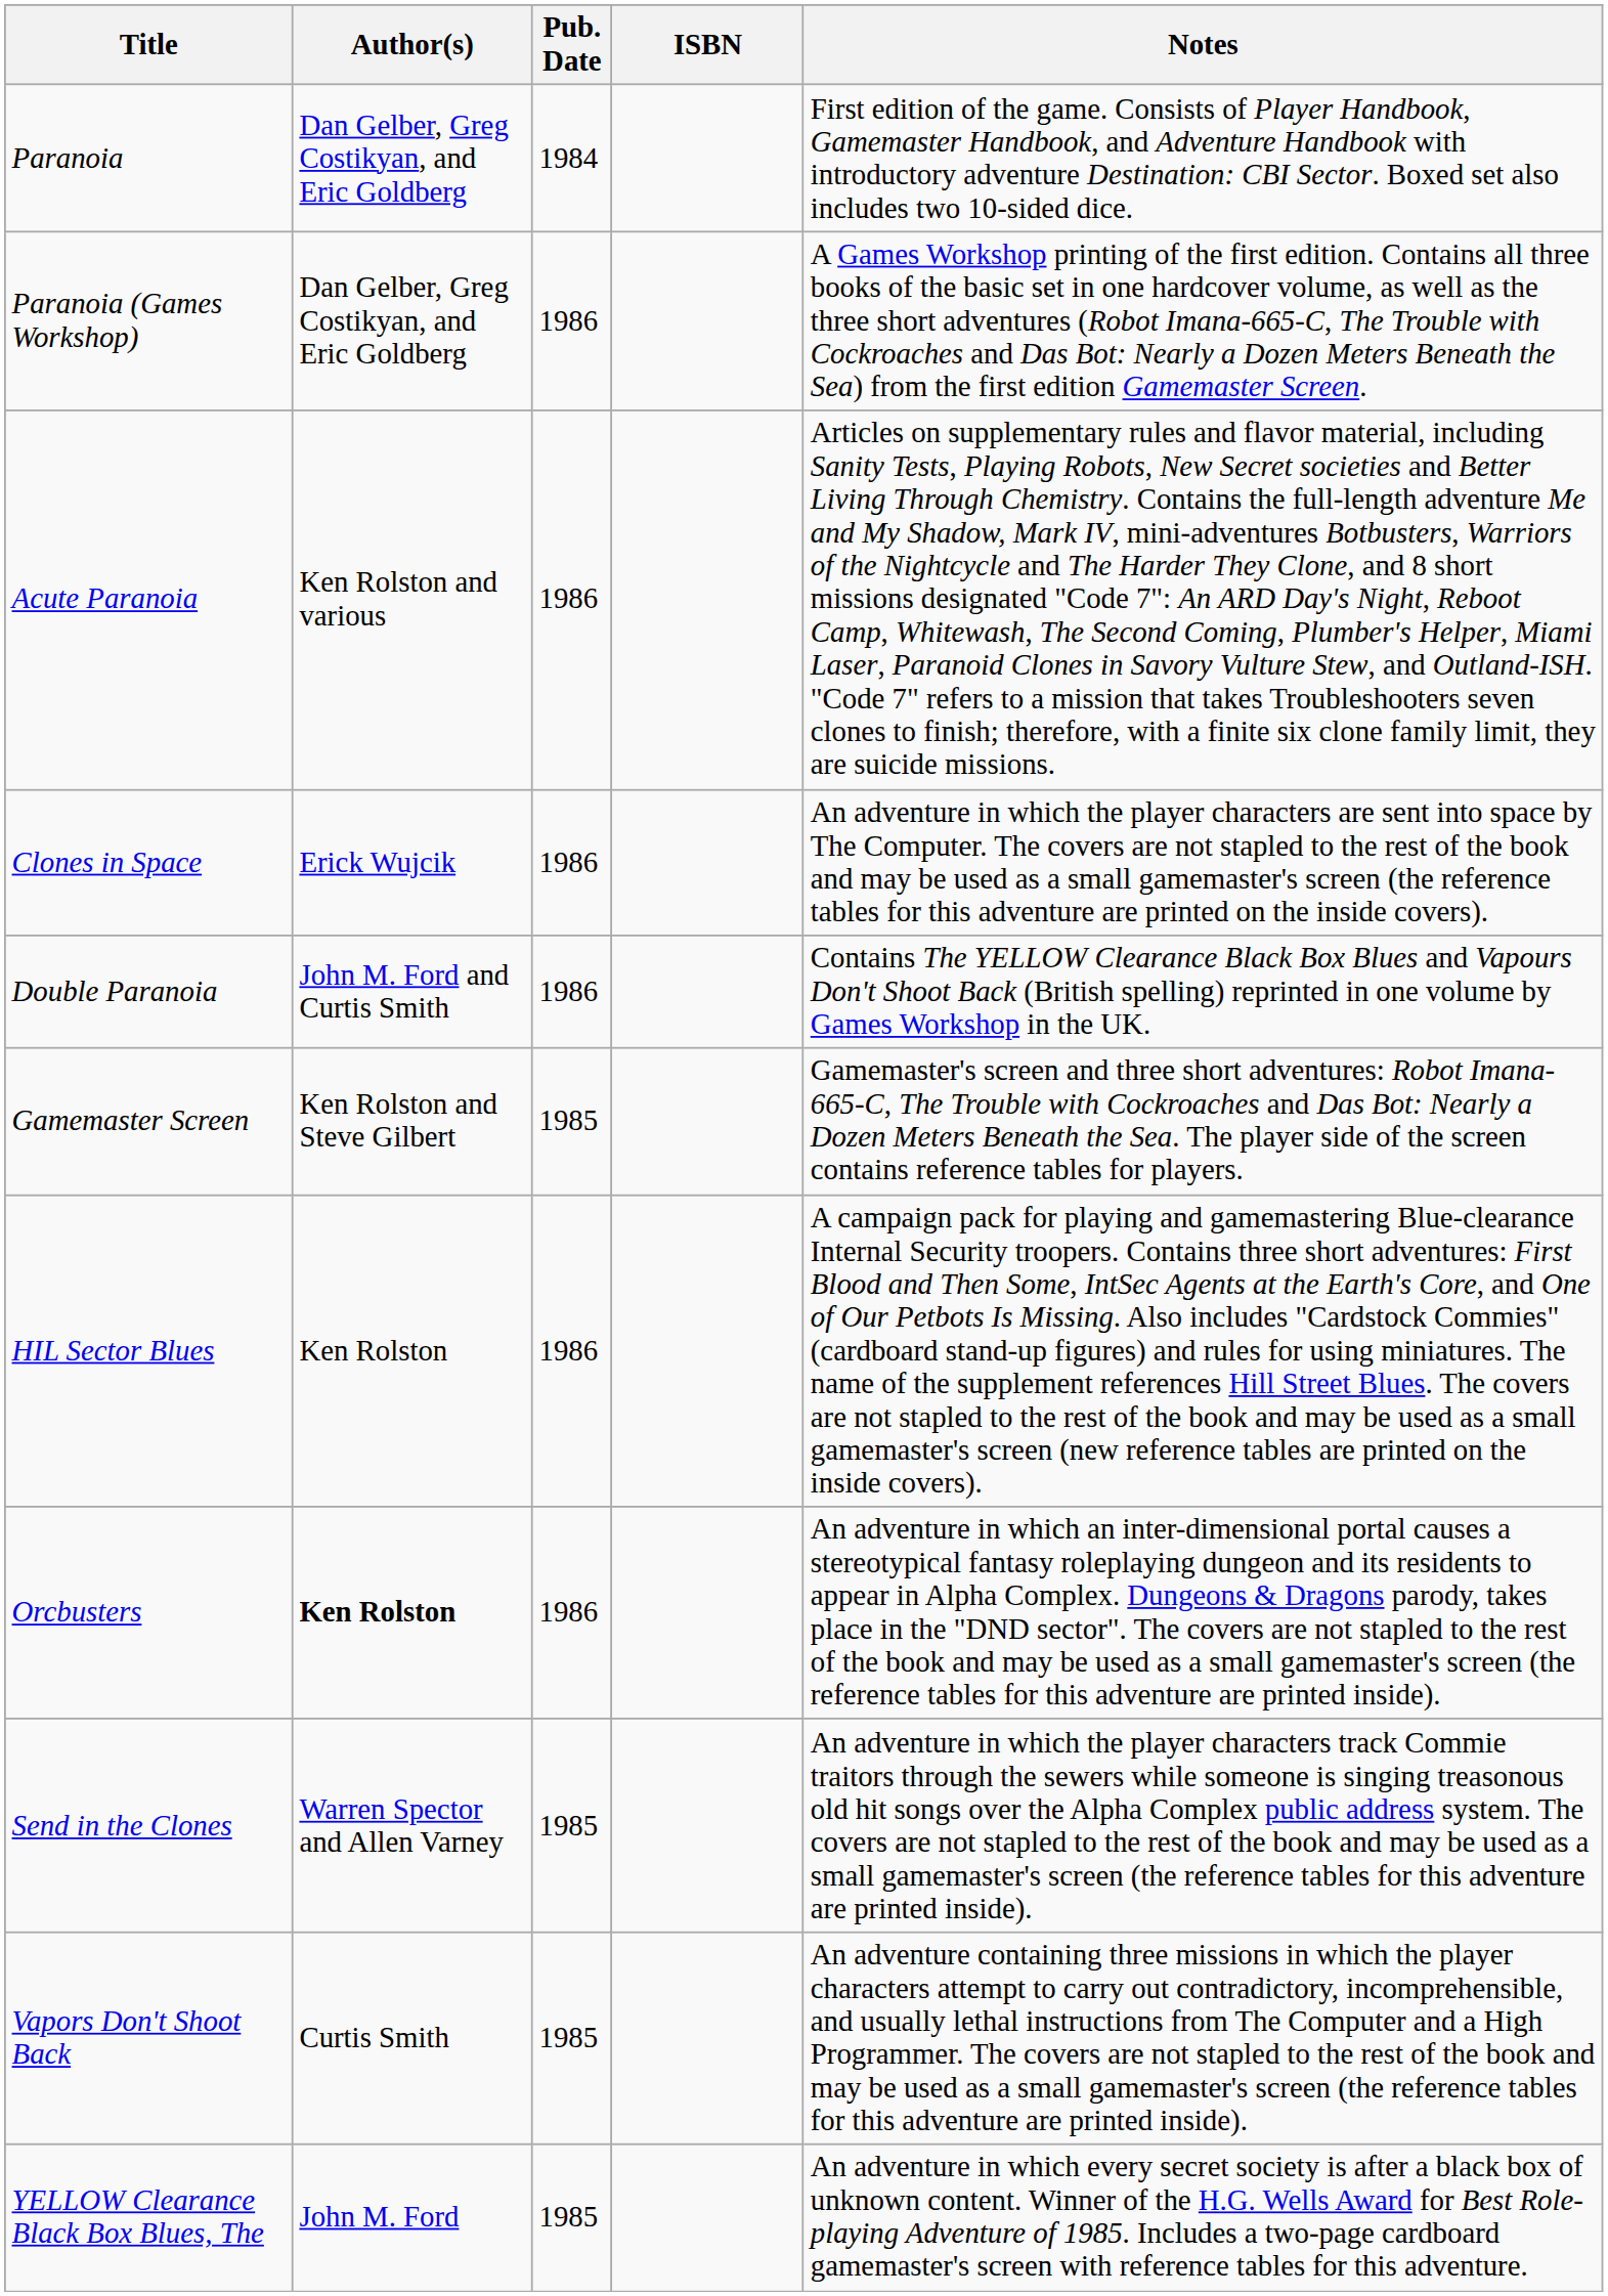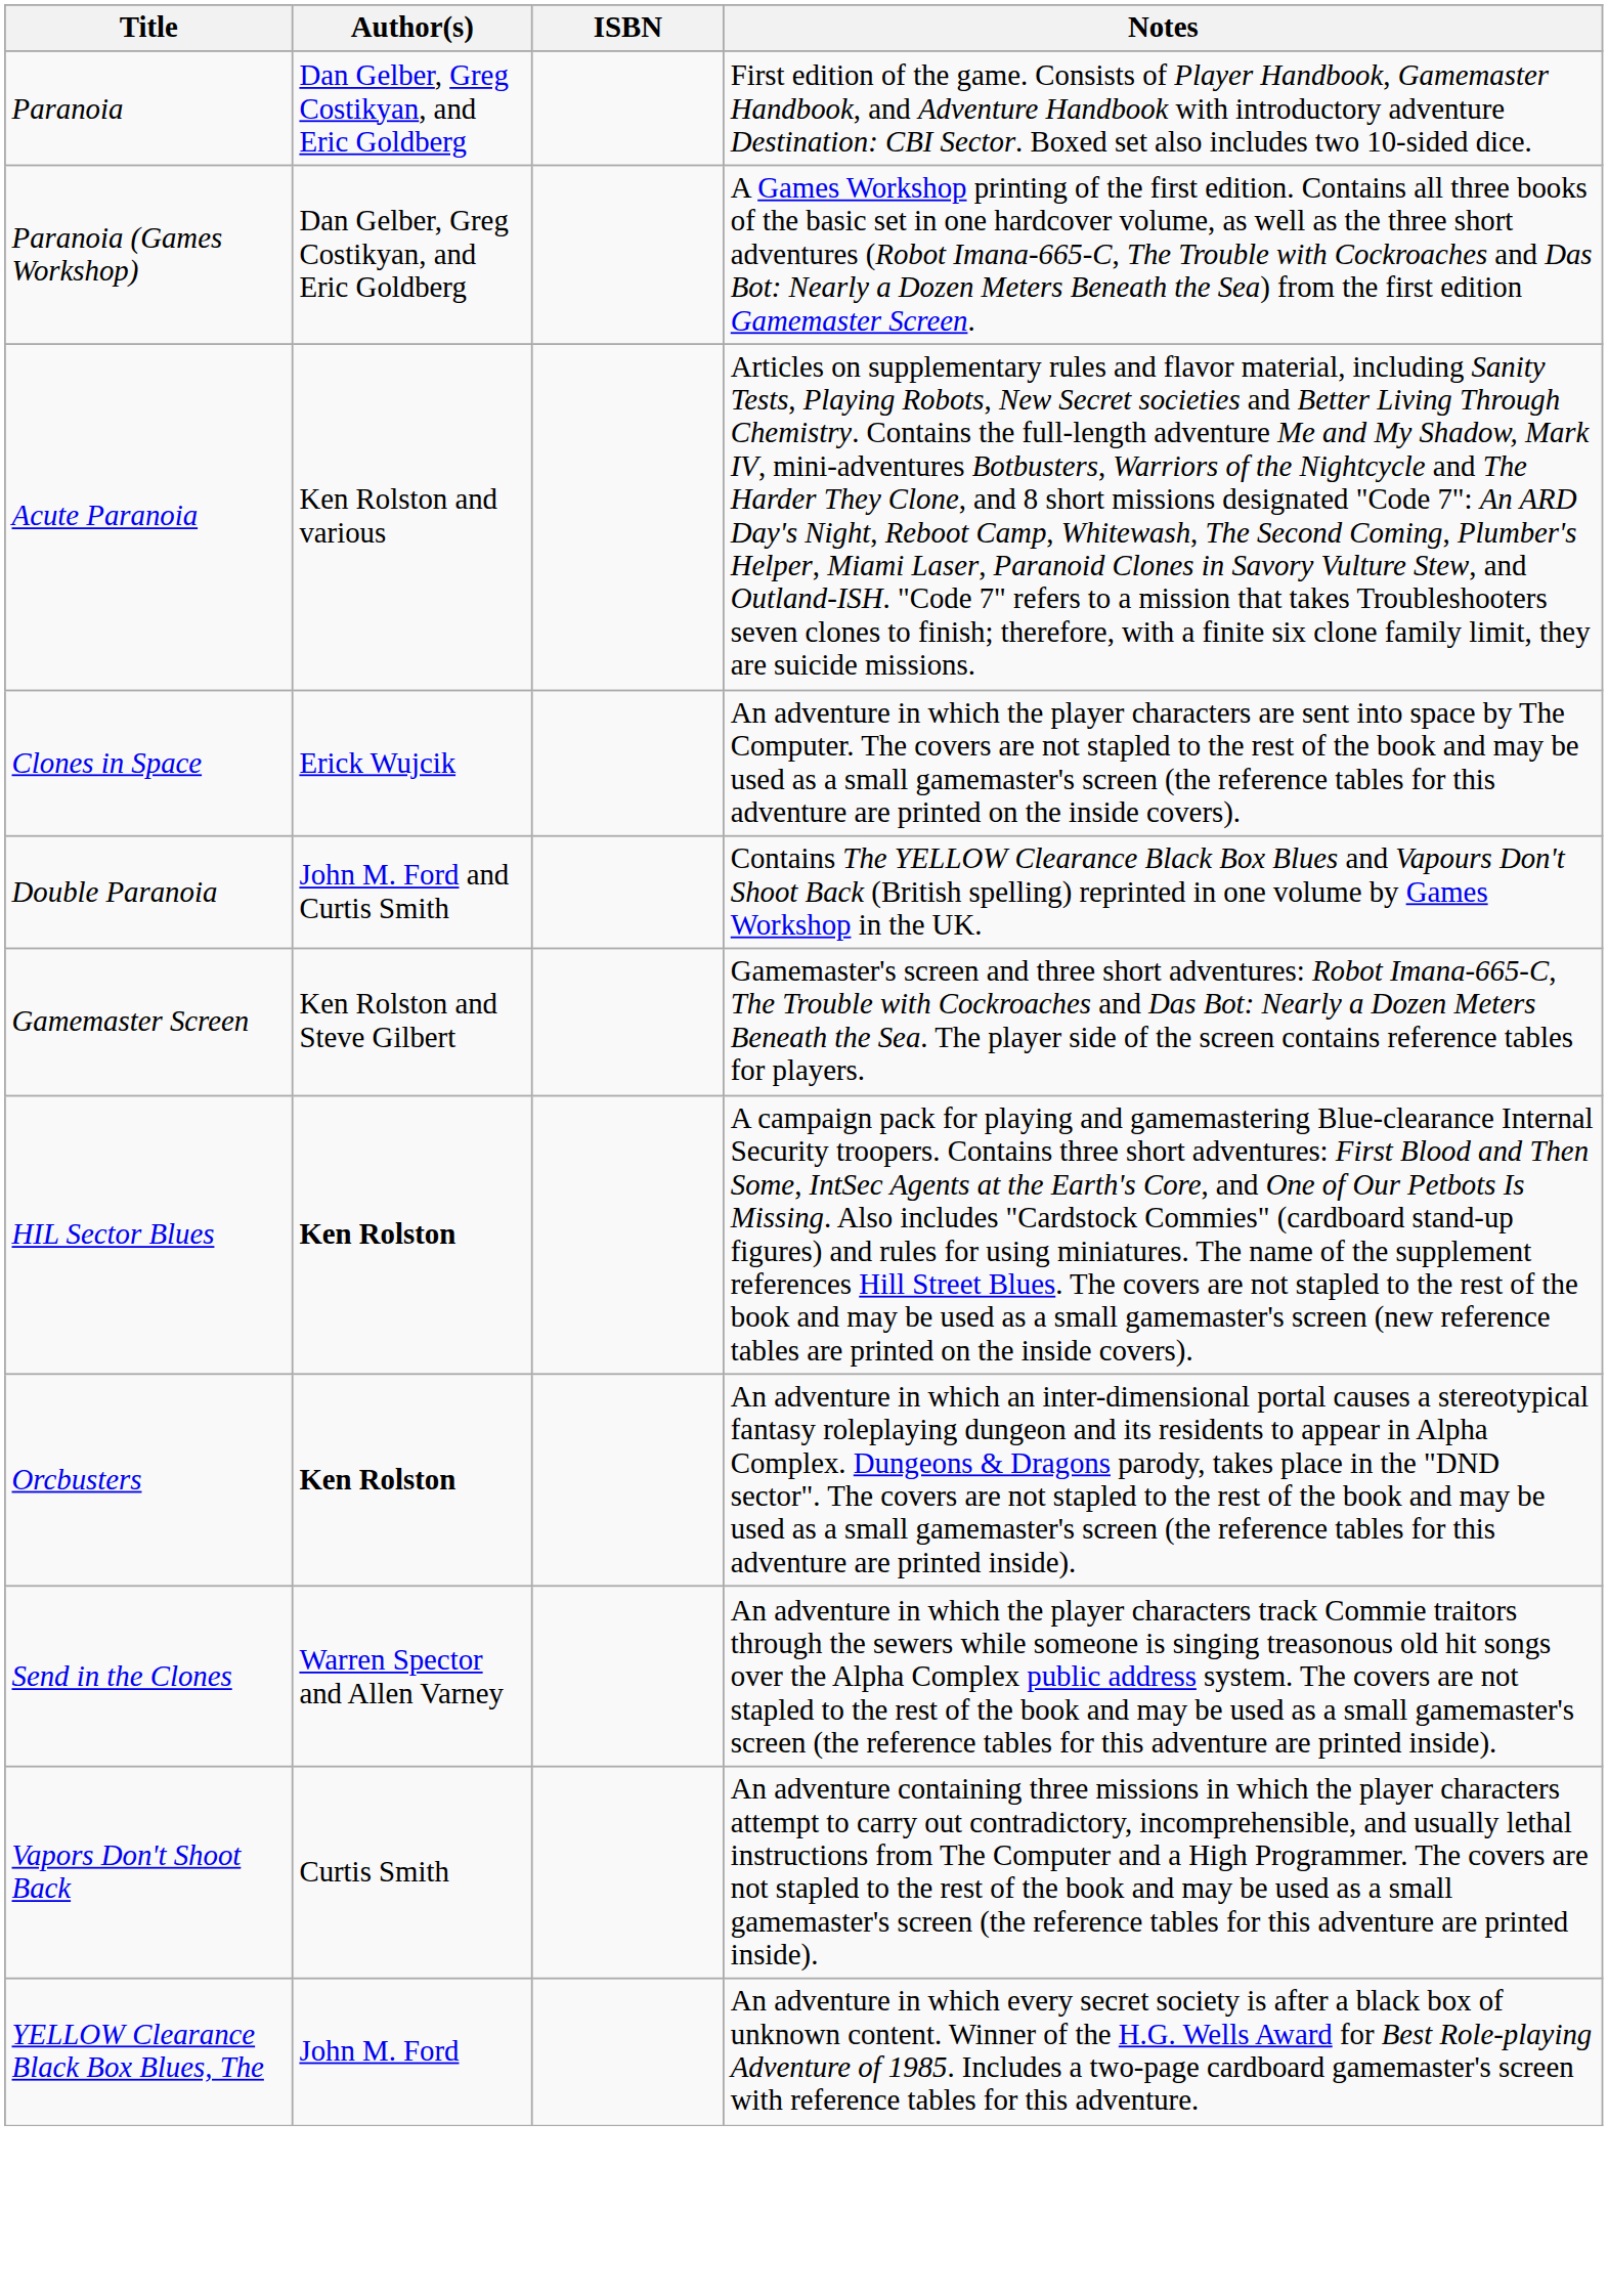- column: Pub. Date | 1984 | 1986 | 1986 | 1986 | 1986 | 1985 | 1986 | 1986 | 1985 | 1985 | 1985
HIL Sector Blues | Author(s): normal -> bold
